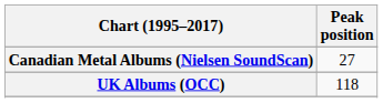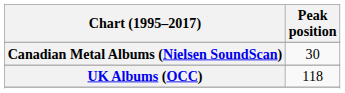Canadian Metal Albums (Nielsen SoundScan) | Peak position: 27 -> 30
